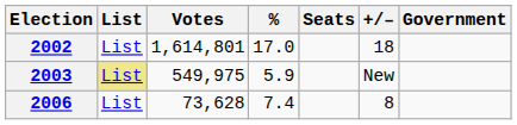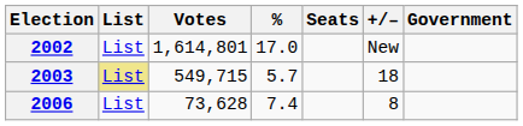2002 | +/–: 18 -> New
2003 | Votes: 549,975 -> 549,715
2003 | %: 5.9 -> 5.7
2003 | +/–: New -> 18
